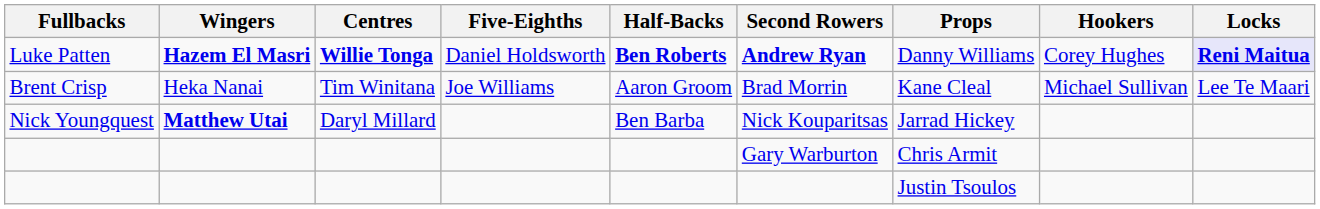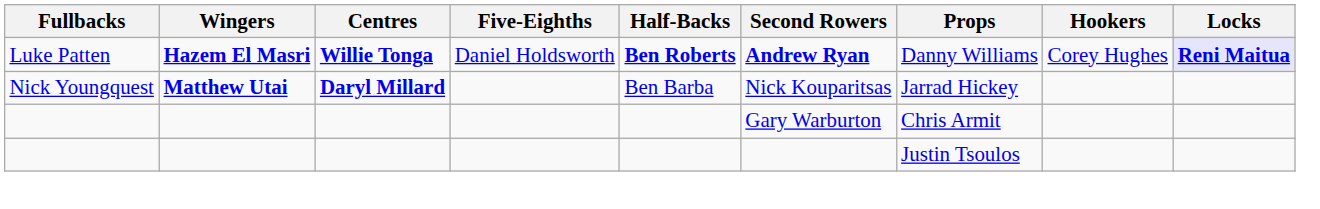- row: Brent Crisp | Heka Nanai | Tim Winitana | Joe Williams | Aaron Groom | Brad Morrin | Kane Cleal | Michael Sullivan | Lee Te Maari
Nick Youngquest | Centres: normal -> bold
